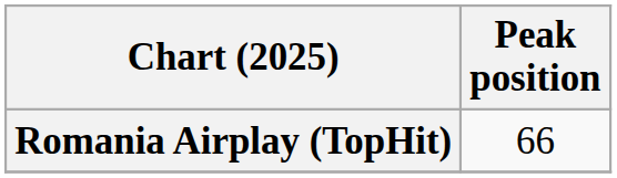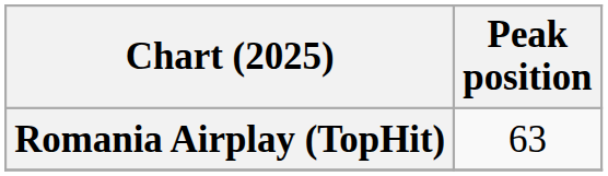Romania Airplay (TopHit) | Peak position: 66 -> 63
